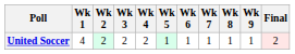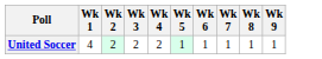- column: Final | 2
